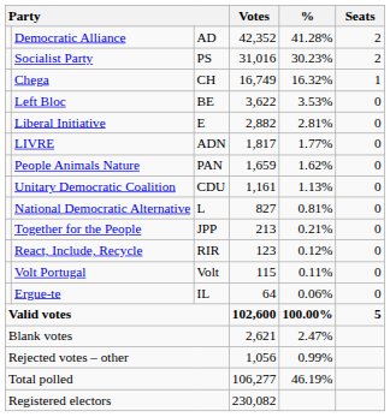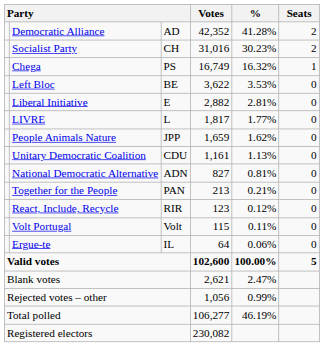Socialist Party | column 3: PS -> CH
Chega | column 3: CH -> PS
LIVRE | column 3: ADN -> L
People Animals Nature | column 3: PAN -> JPP
National Democratic Alternative | column 3: L -> ADN
Together for the People | column 3: JPP -> PAN
